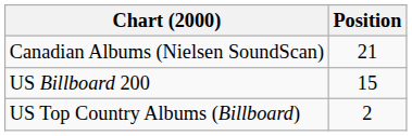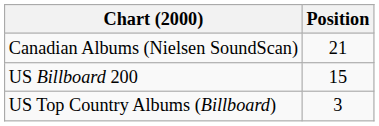US Top Country Albums (Billboard) | Position: 2 -> 3
